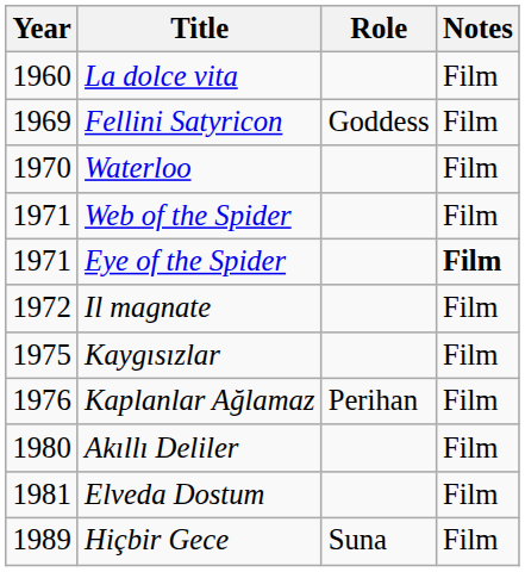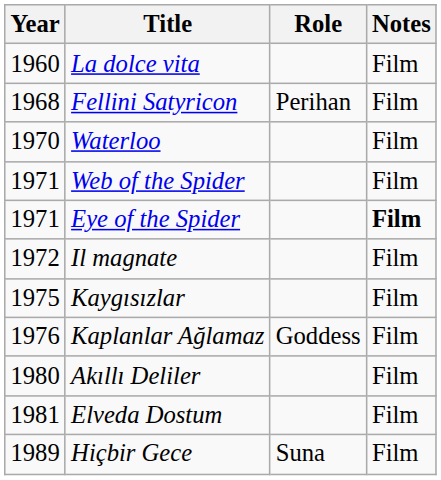Fellini Satyricon | Year: 1969 -> 1968
Fellini Satyricon | Role: Goddess -> Perihan
Kaplanlar Ağlamaz | Role: Perihan -> Goddess
